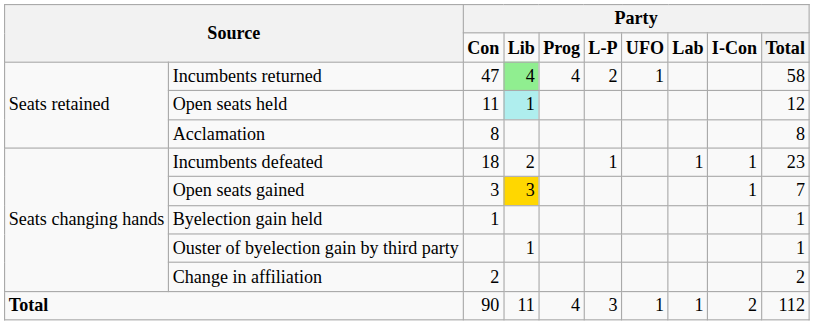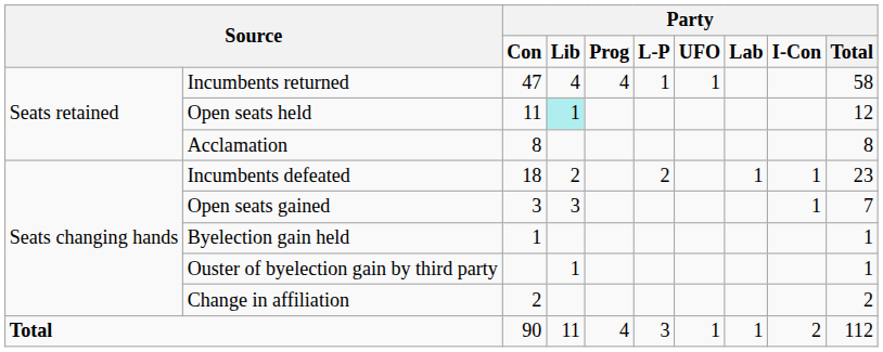Incumbents returned | column 4: lightgreen background -> no background
Incumbents returned | column 6: 2 -> 1
Incumbents defeated | column 6: 1 -> 2
Open seats gained | column 4: gold background -> no background
